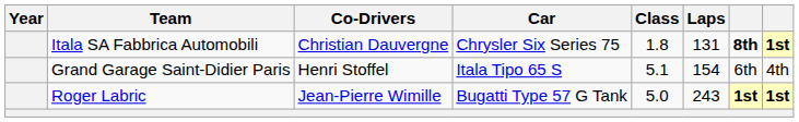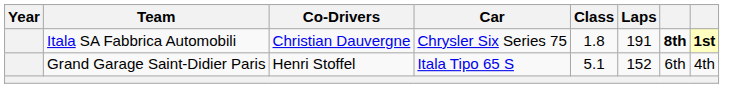Itala SA Fabbrica Automobili | Laps: 131 -> 191
Grand Garage Saint-Didier Paris | Laps: 154 -> 152
- row: Roger Labric | Jean-Pierre Wimille | Bugatti Type 57 G Tank | 5.0 | 243 | 1st | 1st
